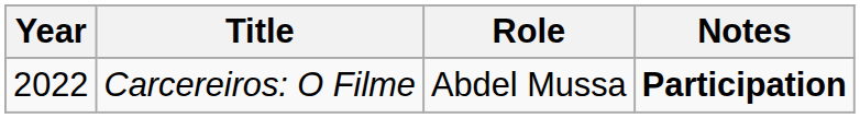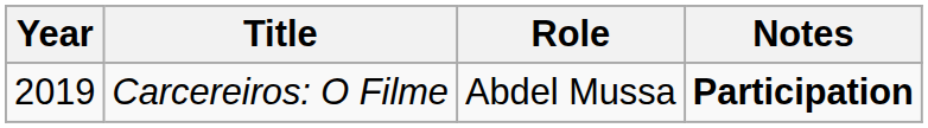Carcereiros: O Filme | Year: 2022 -> 2019
